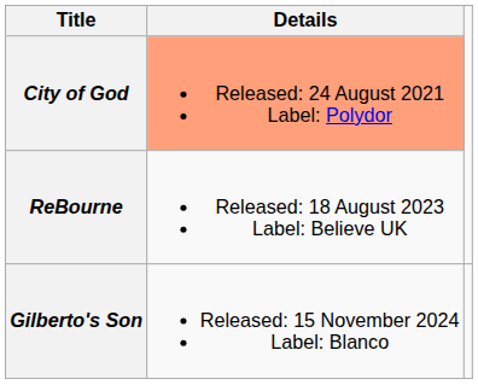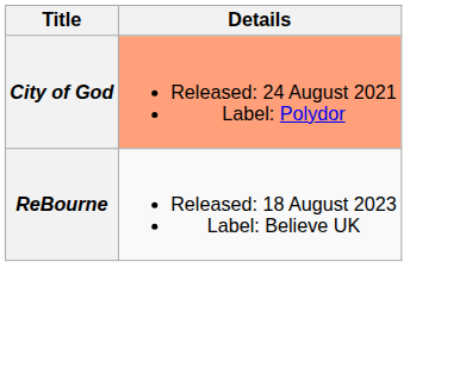- row: Gilberto's Son | Released: 15 November 2024 Label: Blanco
